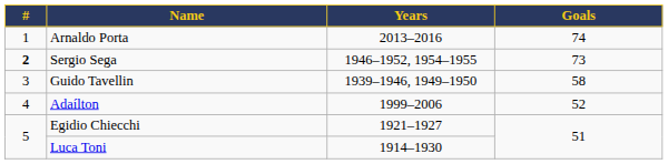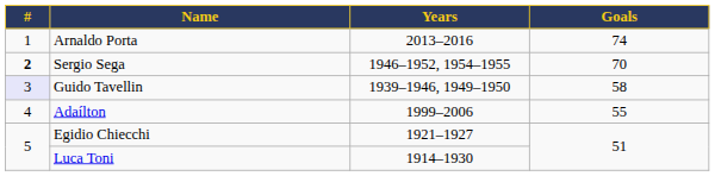Sergio Sega | Goals: 73 -> 70
Guido Tavellin | #: no background -> lavender background
Adaílton | Goals: 52 -> 55
